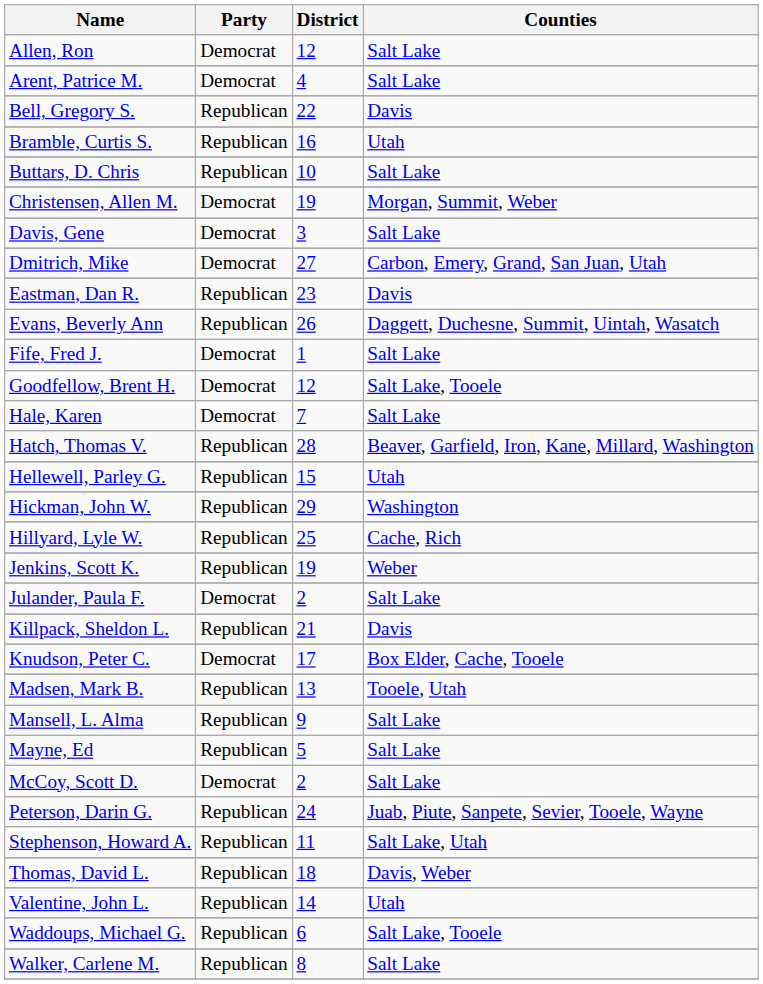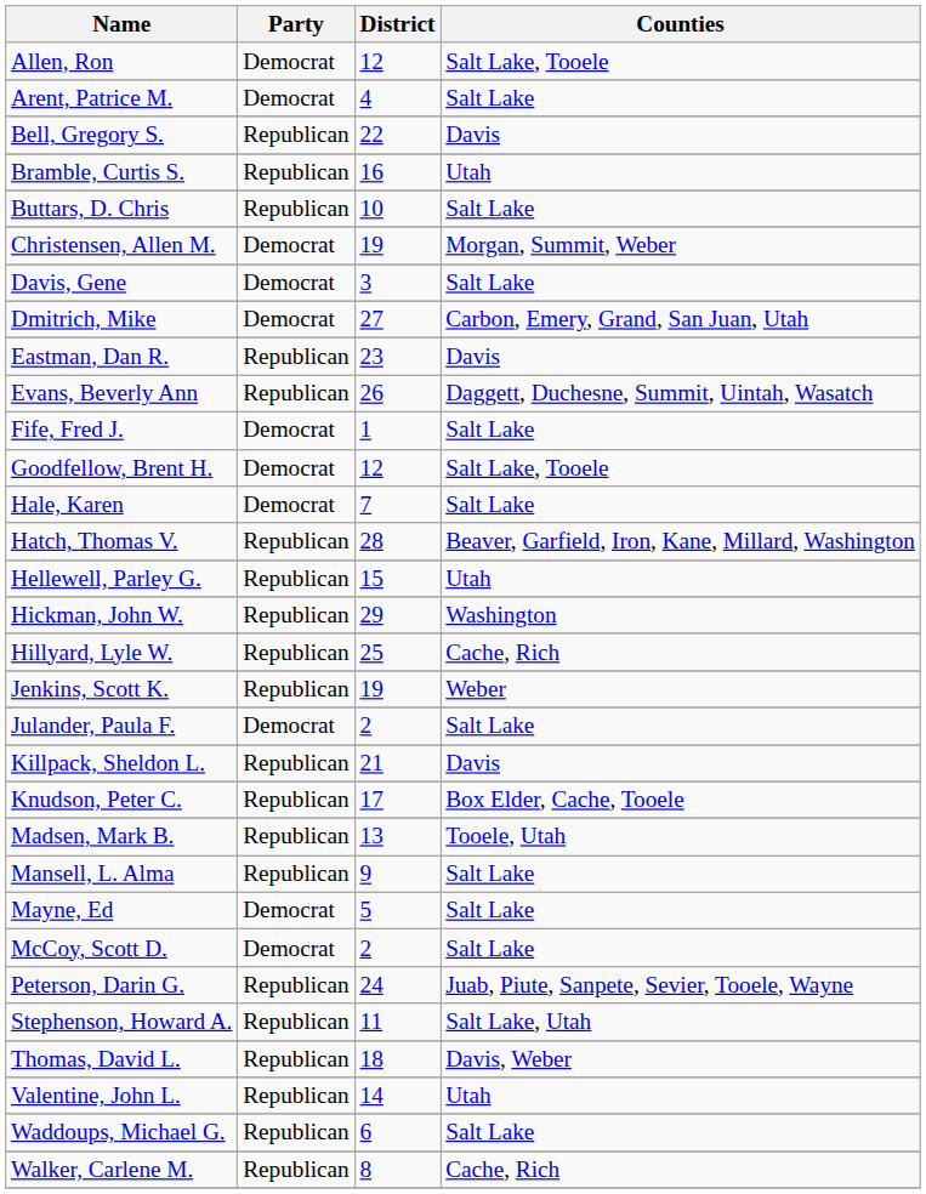Allen, Ron | Counties: Salt Lake -> Salt Lake, Tooele
Knudson, Peter C. | Party: Democrat -> Republican
Mayne, Ed | Party: Republican -> Democrat
Waddoups, Michael G. | Counties: Salt Lake, Tooele -> Salt Lake
Walker, Carlene M. | Counties: Salt Lake -> Cache, Rich
